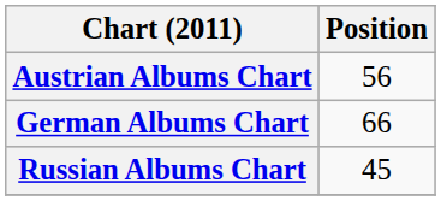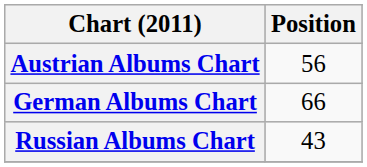Russian Albums Chart | Position: 45 -> 43
